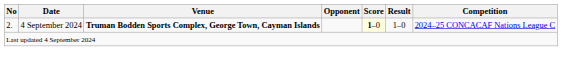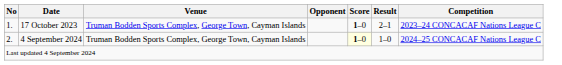+ row: 1. | 17 October 2023 | Truman Bodden Sports Complex, George Town, Cayman Islands | 1–0 | 2–1 | 2023–24 CONCACAF Nations League C
4 September 2024 | Venue: bold -> normal
